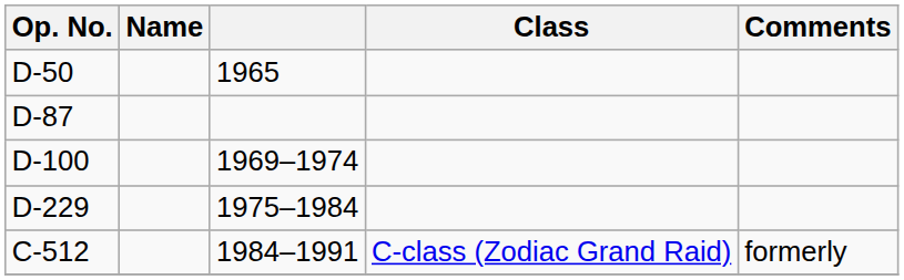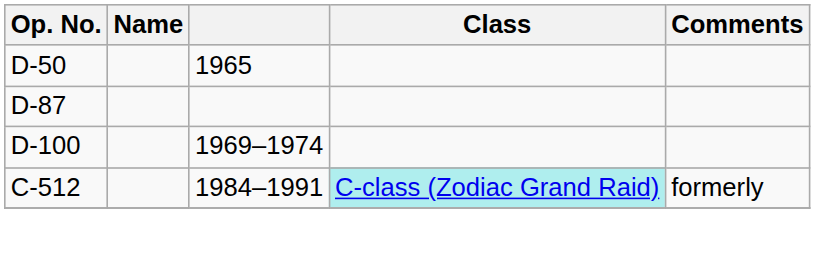- row: D-229 | 1975–1984
C-512 | Class: no background -> paleturquoise background
